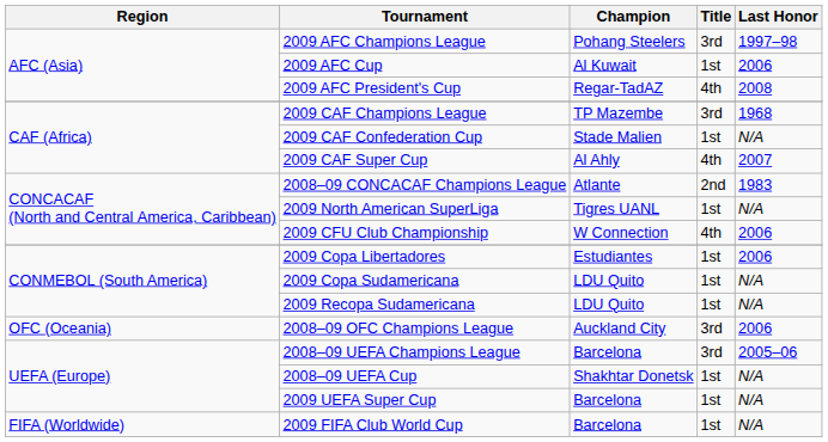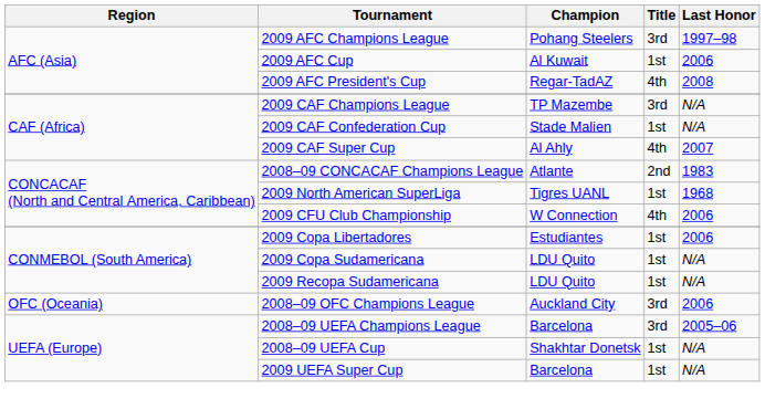2009 CAF Champions League | Last Honor: 1968 -> N/A
2009 North American SuperLiga | Last Honor: N/A -> 1968
- row: FIFA (Worldwide) | 2009 FIFA Club World Cup | Barcelona | 1st | N/A
